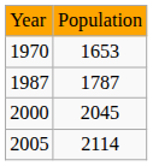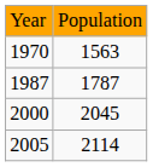1970 | column 2: 1653 -> 1563
